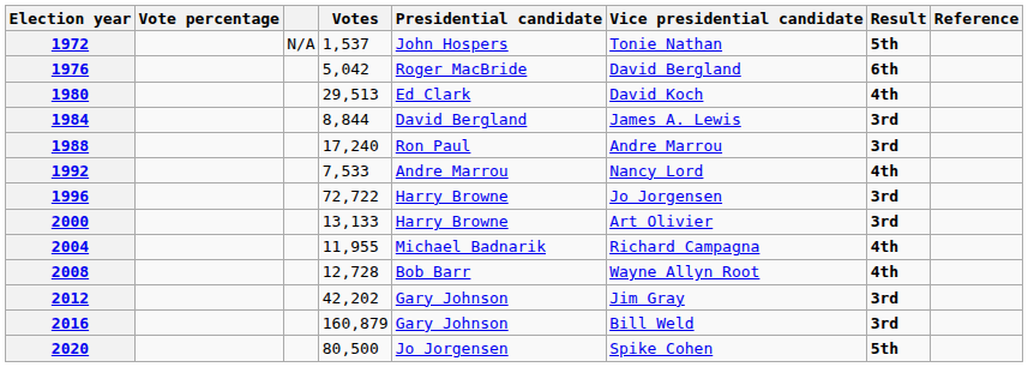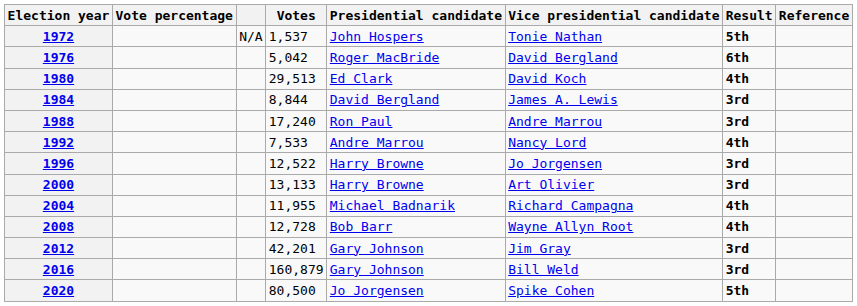1996 | Votes: 72,722 -> 12,522
2012 | Votes: 42,202 -> 42,201
